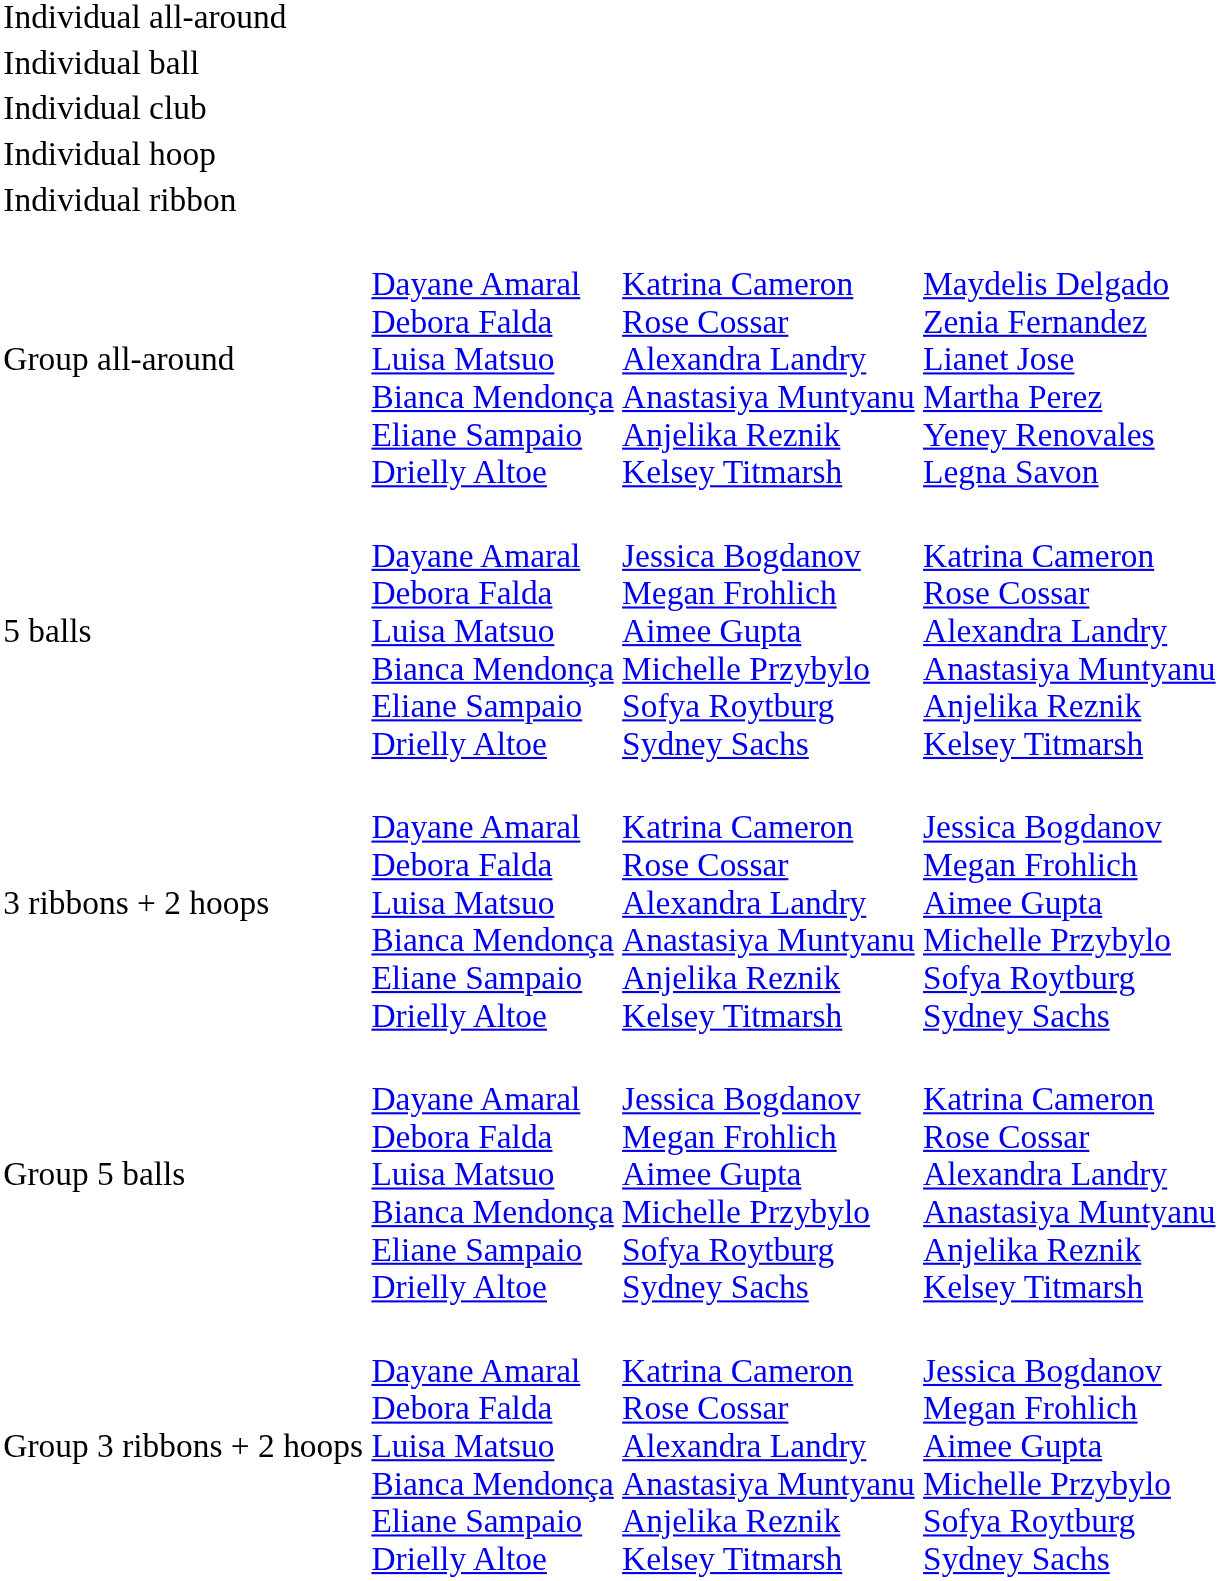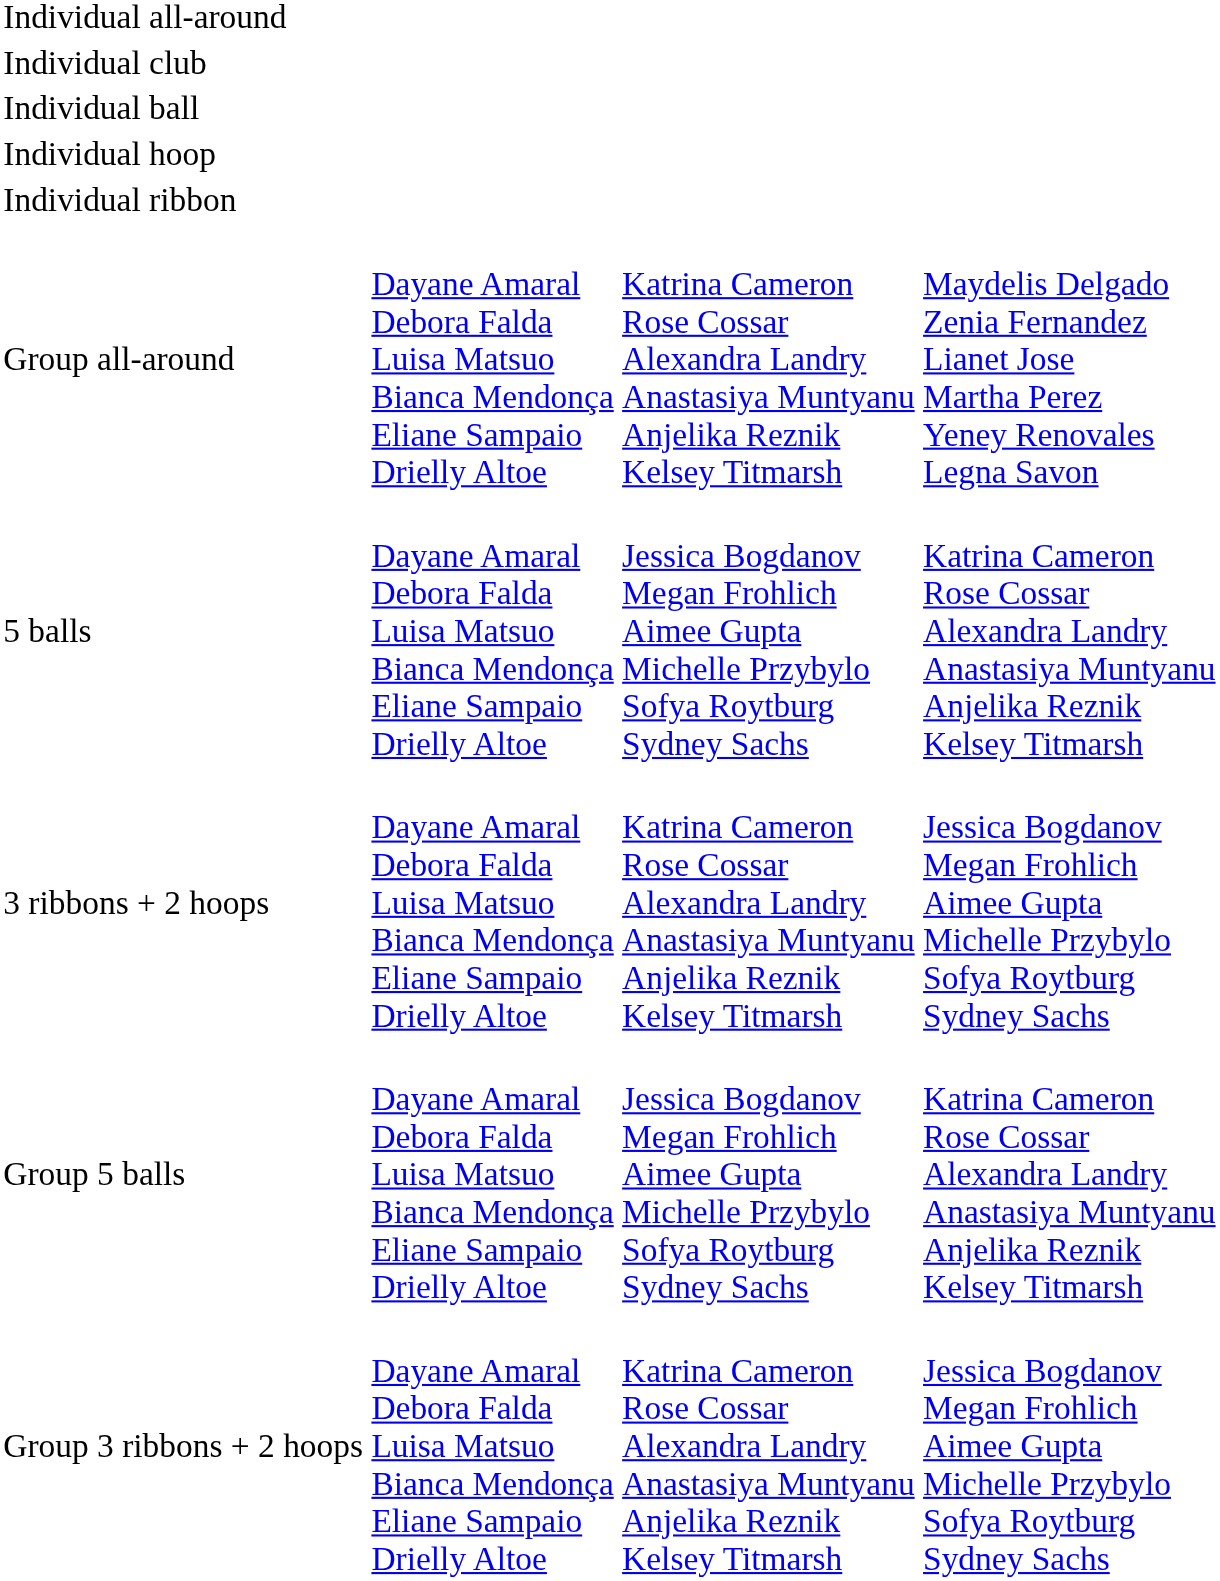rows swapped: Individual ball <-> Individual club
